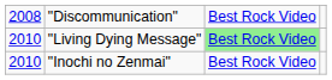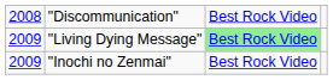"Living Dying Message" | column 1: 2010 -> 2009
"Inochi no Zenmai" | column 1: 2010 -> 2009
